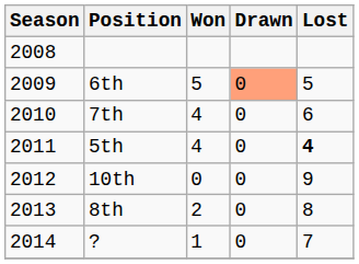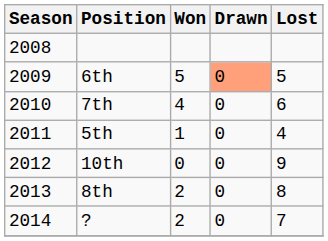5th | Won: 4 -> 1
5th | Lost: bold -> normal
? | Won: 1 -> 2
